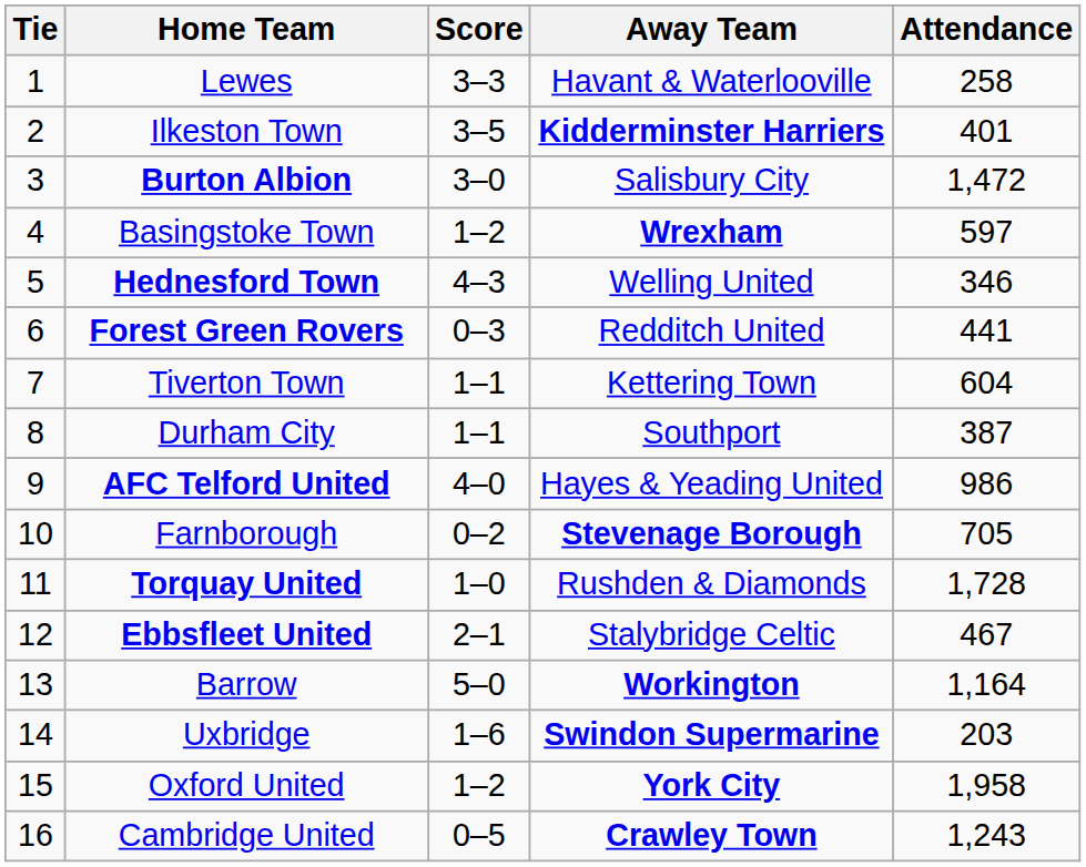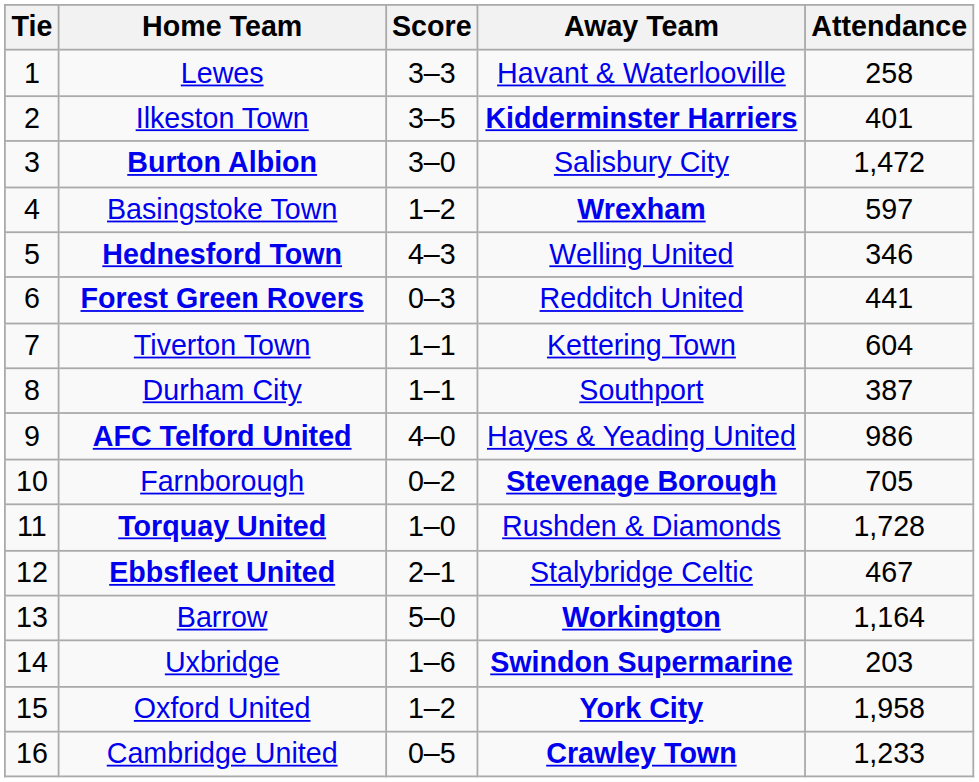Cambridge United | Attendance: 1,243 -> 1,233
